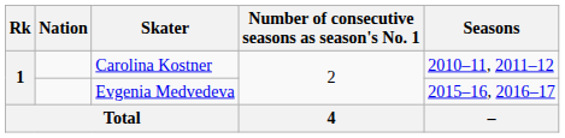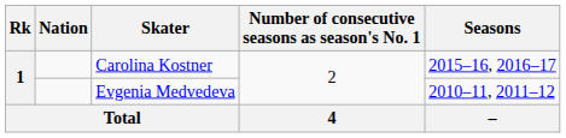Carolina Kostner | Seasons: 2010–11, 2011–12 -> 2015–16, 2016–17
Evgenia Medvedeva | Seasons: 2015–16, 2016–17 -> 2010–11, 2011–12
